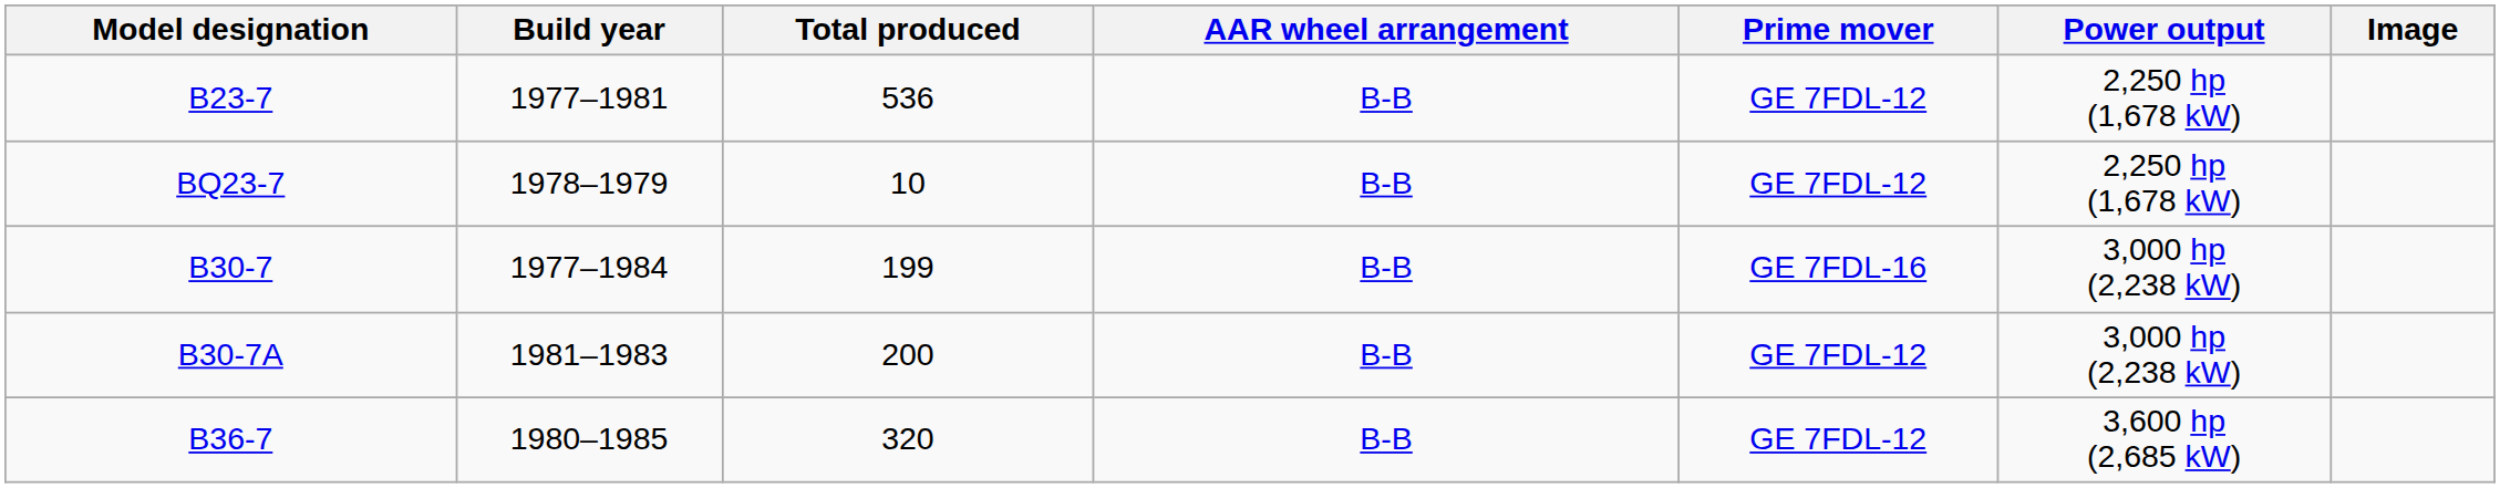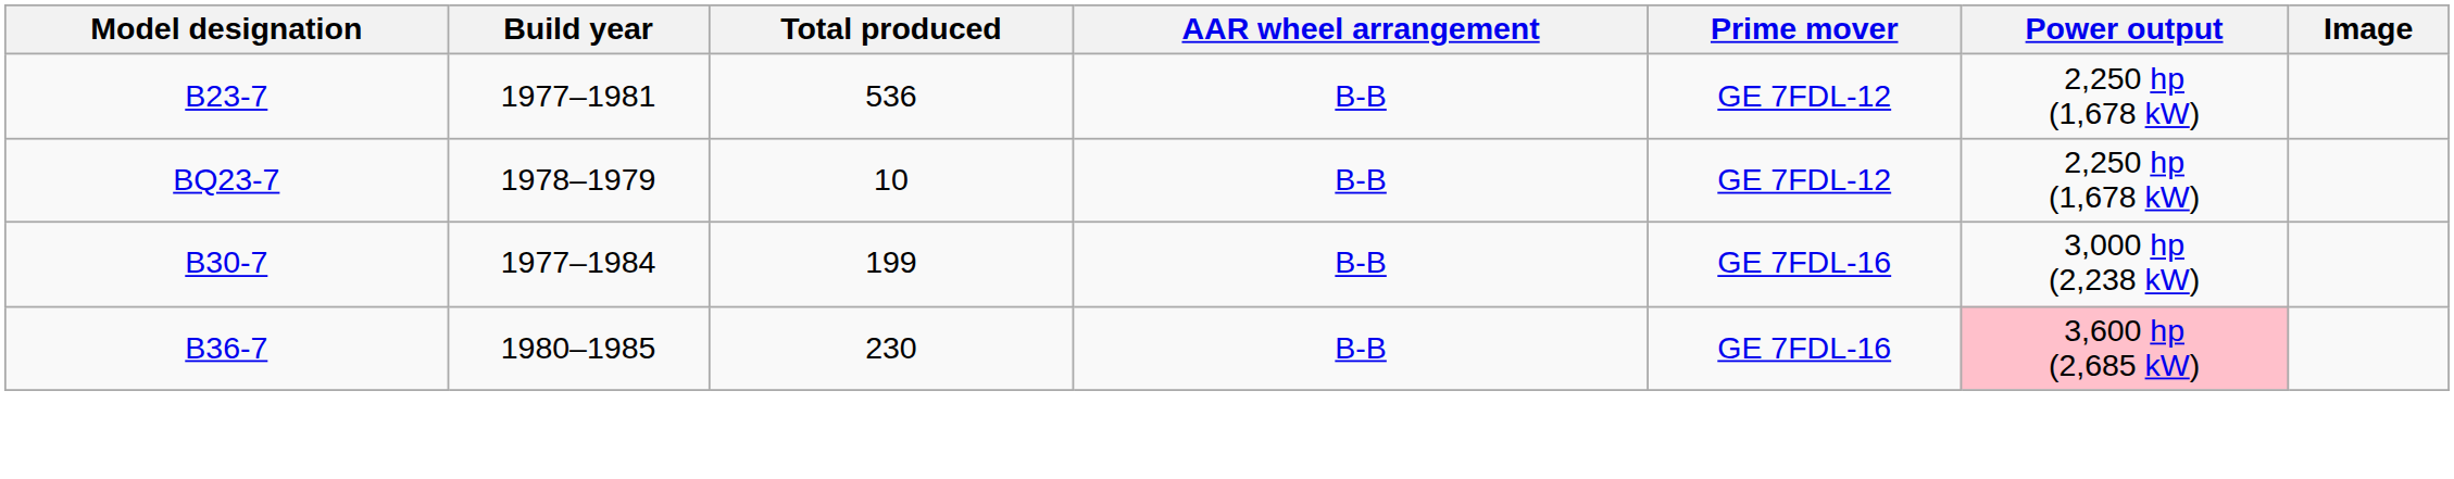- row: B30-7A | 1981–1983 | 200 | B-B | GE 7FDL-12 | 3,000 hp (2,238 kW)
B36-7 | Total produced: 320 -> 230
B36-7 | Prime mover: GE 7FDL-12 -> GE 7FDL-16
B36-7 | Power output: no background -> pink background
